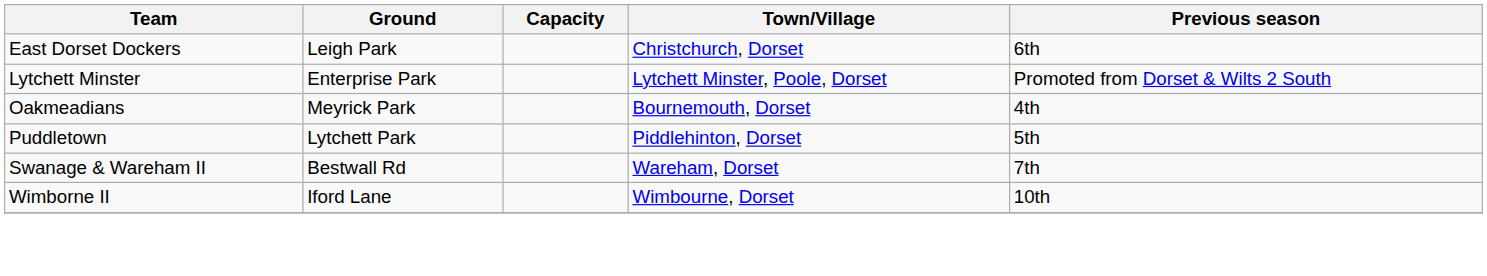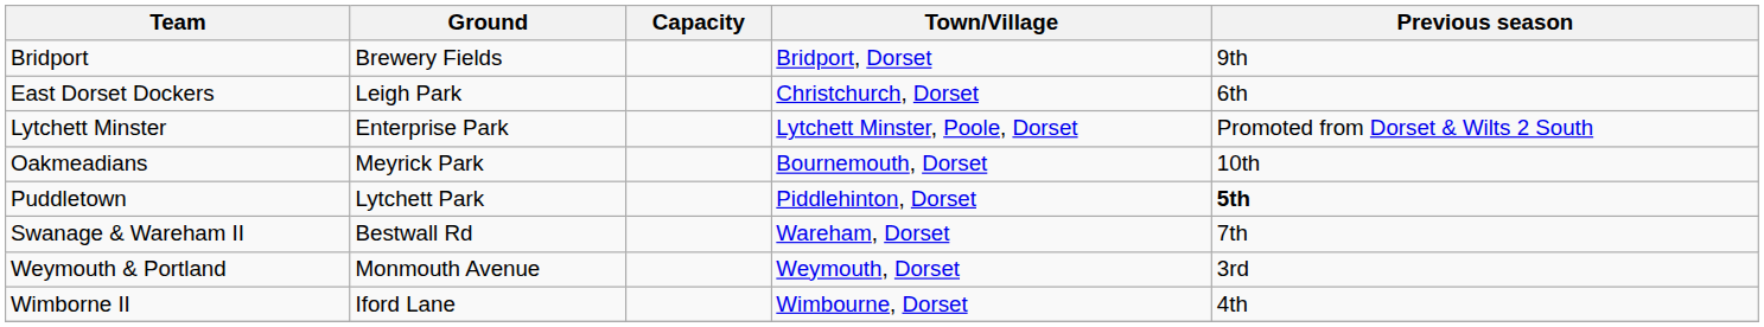+ row: Bridport | Brewery Fields | Bridport, Dorset | 9th
Oakmeadians | Previous season: 4th -> 10th
Puddletown | Previous season: normal -> bold
+ row: Weymouth & Portland | Monmouth Avenue | Weymouth, Dorset | 3rd
Wimborne II | Previous season: 10th -> 4th
